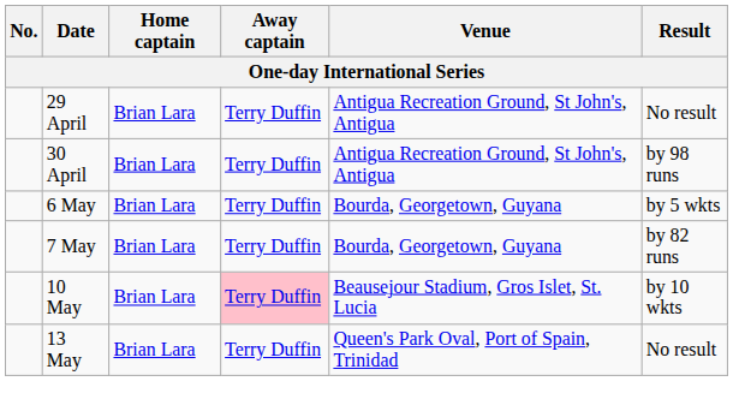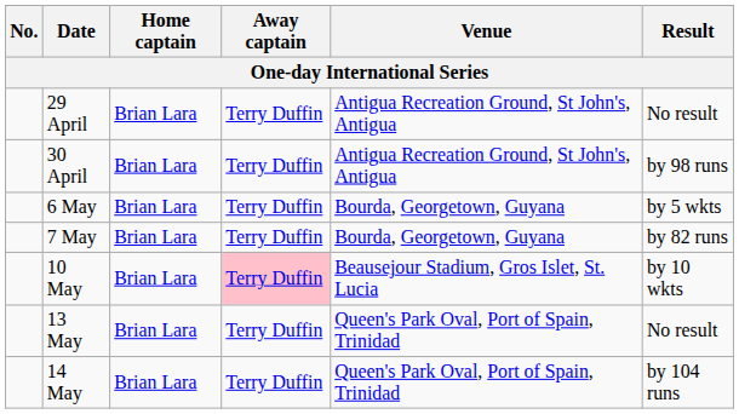+ row: 14 May | Brian Lara | Terry Duffin | Queen's Park Oval, Port of Spain, Trinidad | by 104 runs
